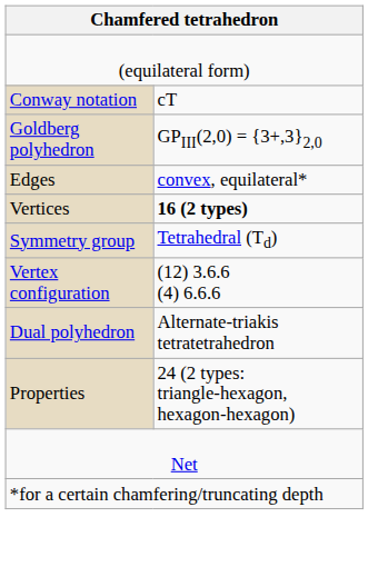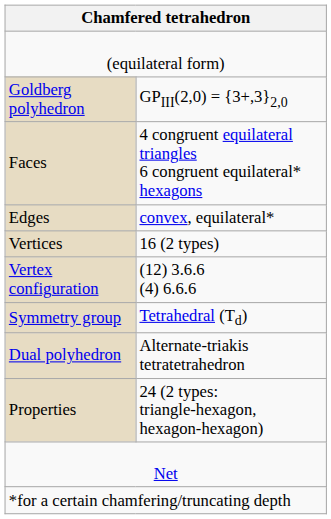- row: Conway notation | cT
+ row: Faces | 4 congruent equilateral triangles 6 congruent equilateral* hexagons
Vertices | column 2: bold -> normal
rows swapped: Vertex configuration <-> Symmetry group
